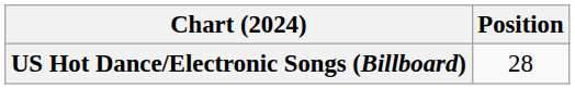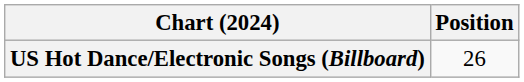US Hot Dance/Electronic Songs (Billboard) | Position: 28 -> 26
